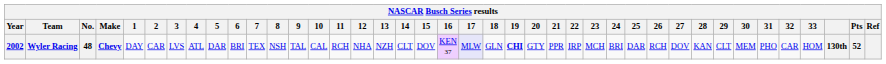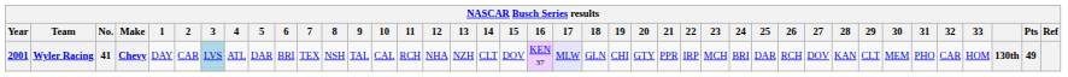Wyler Racing | Year: 2002 -> 2001
Wyler Racing | No.: 48 -> 41
Wyler Racing | 3: no background -> lightblue background
Wyler Racing | 19: bold -> normal
Wyler Racing | Pts: 52 -> 49
